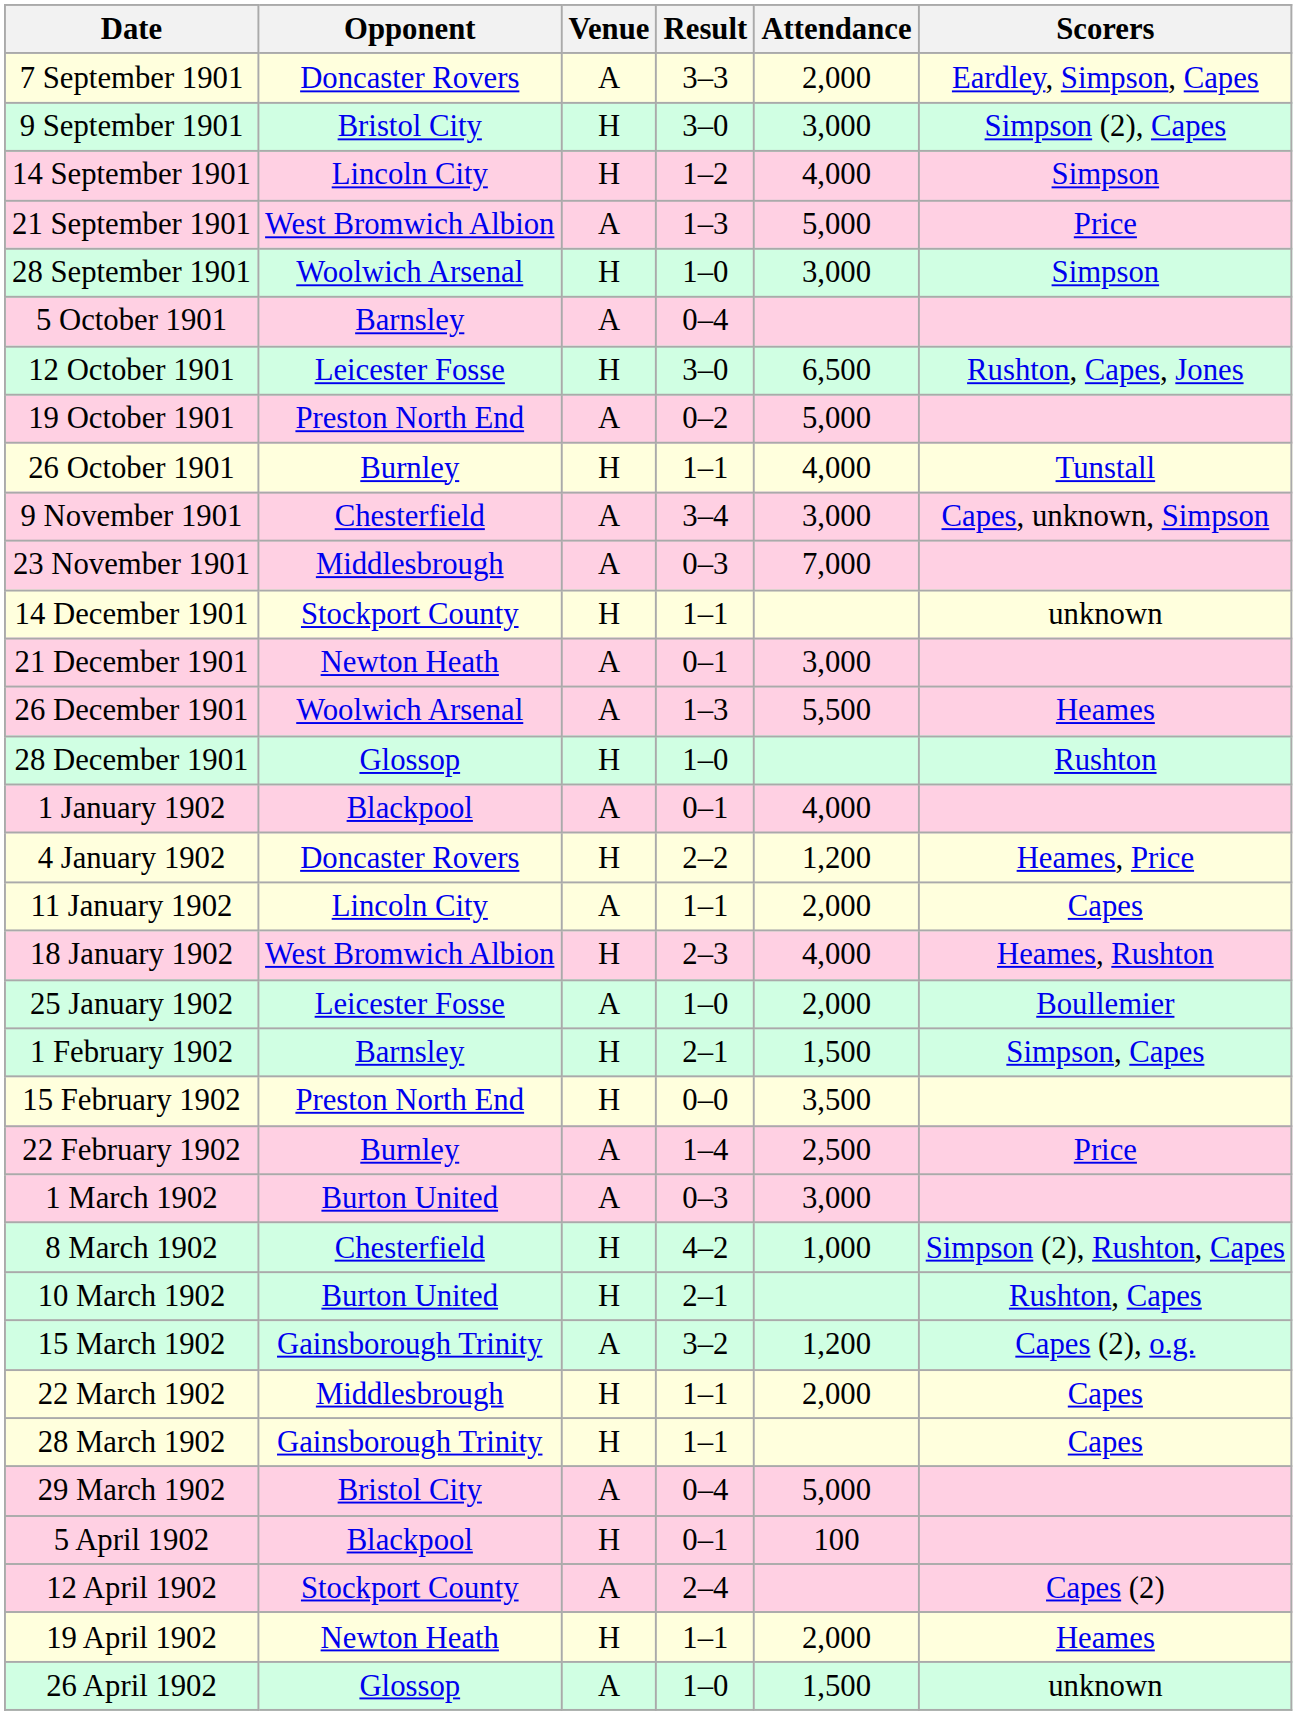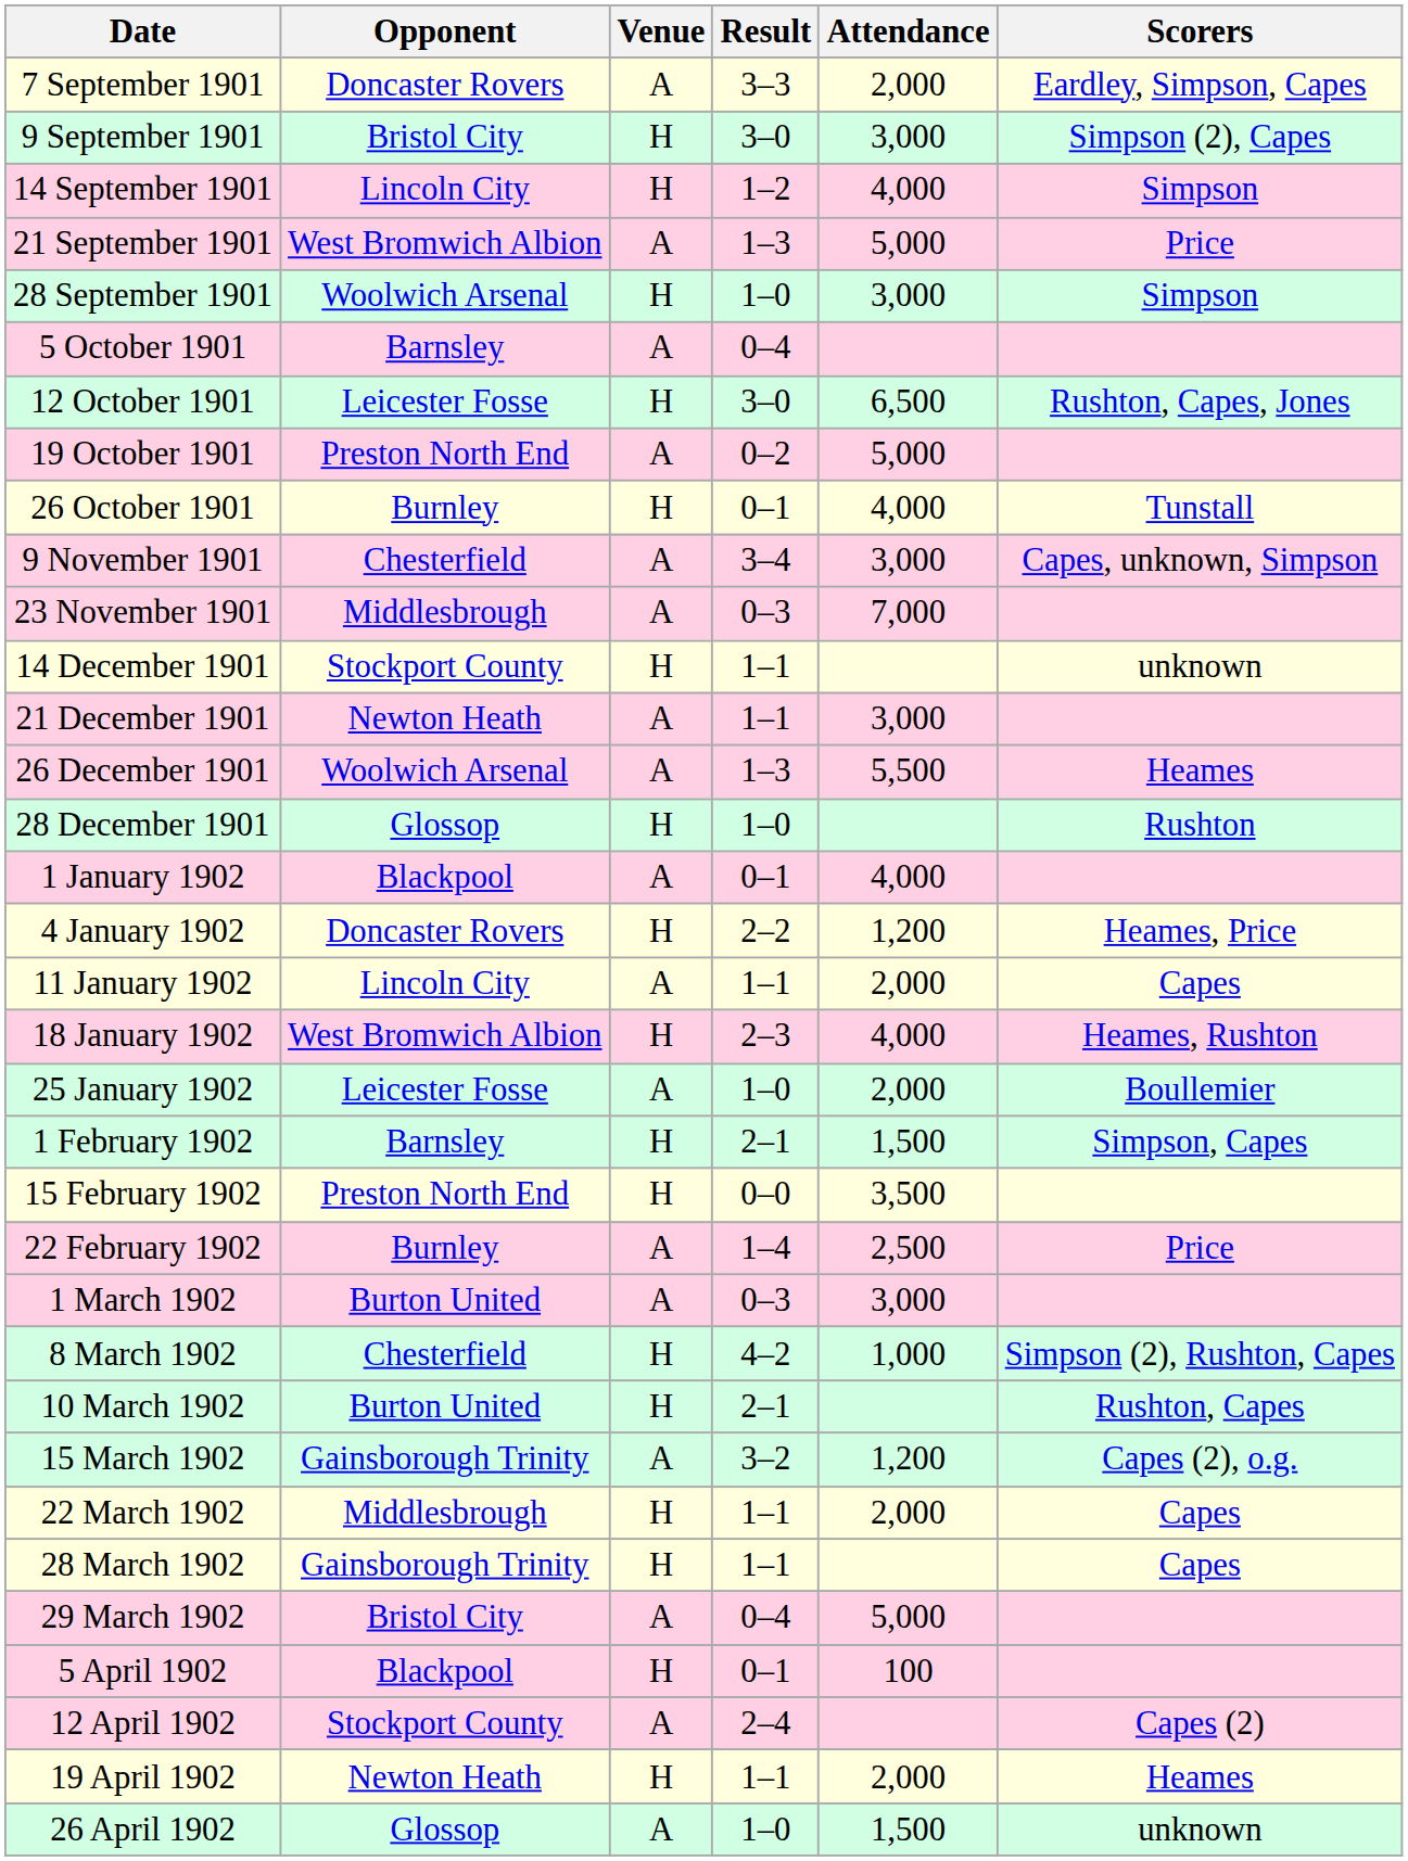26 October 1901 | Result: 1–1 -> 0–1
21 December 1901 | Result: 0–1 -> 1–1
